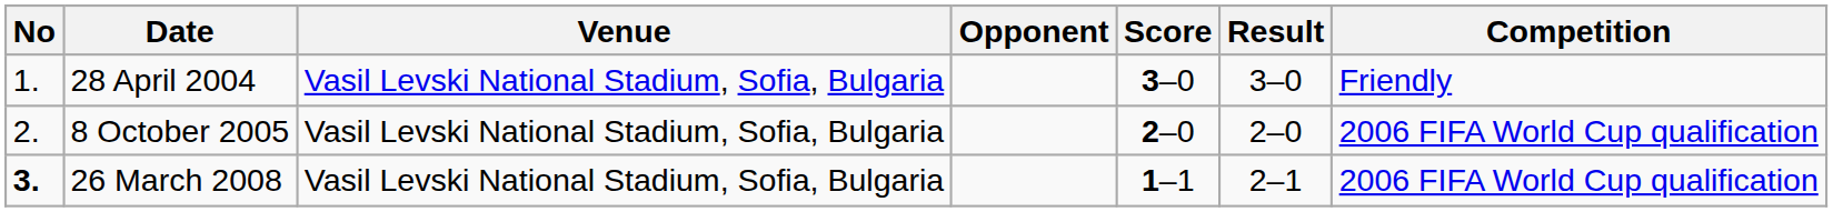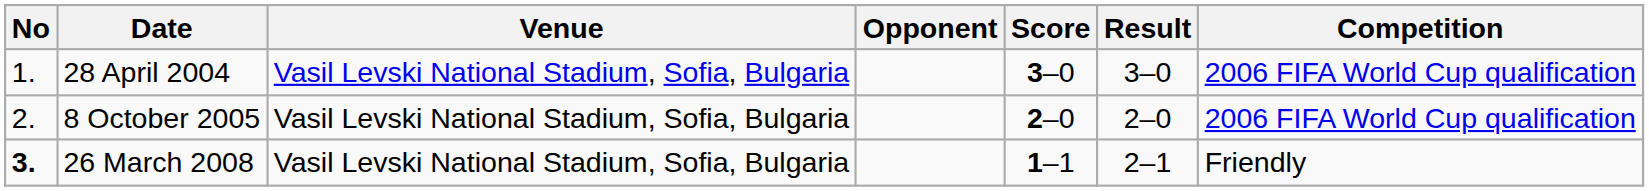28 April 2004 | Competition: Friendly -> 2006 FIFA World Cup qualification
26 March 2008 | Competition: 2006 FIFA World Cup qualification -> Friendly
